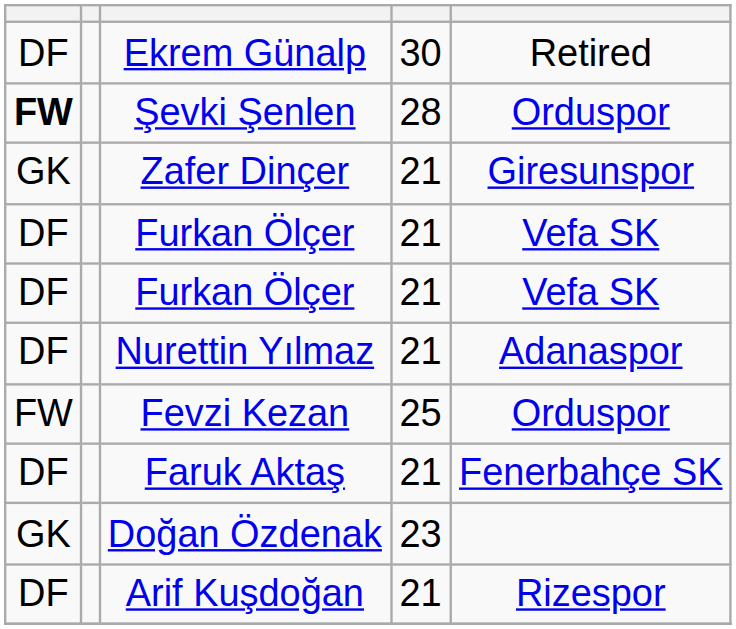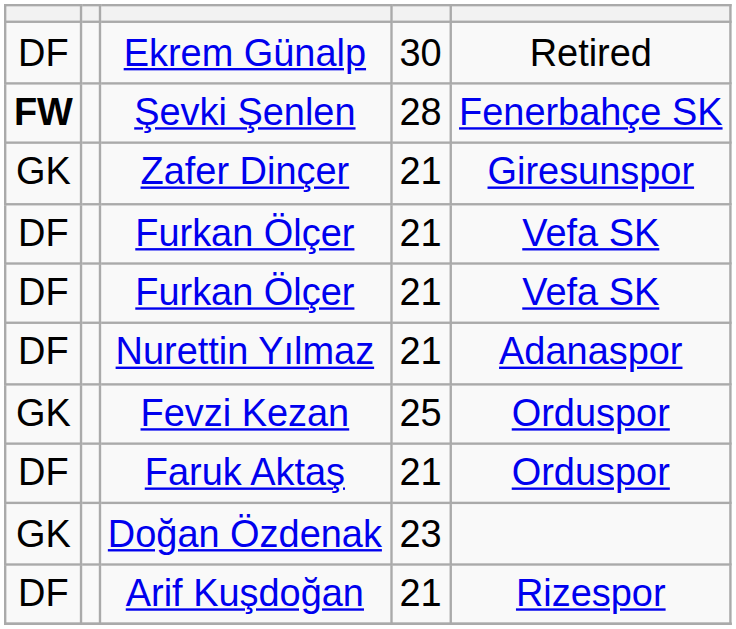Şevki Şenlen | column 5: Orduspor -> Fenerbahçe SK
Fevzi Kezan | column 1: FW -> GK
Faruk Aktaş | column 5: Fenerbahçe SK -> Orduspor
